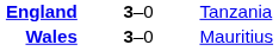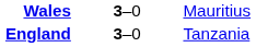rows swapped: Wales <-> England
